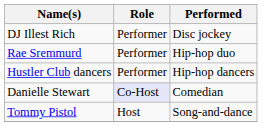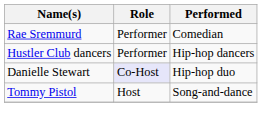- row: DJ Illest Rich | Performer | Disc jockey
Rae Sremmurd | Performed: Hip-hop duo -> Comedian
Danielle Stewart | Performed: Comedian -> Hip-hop duo
